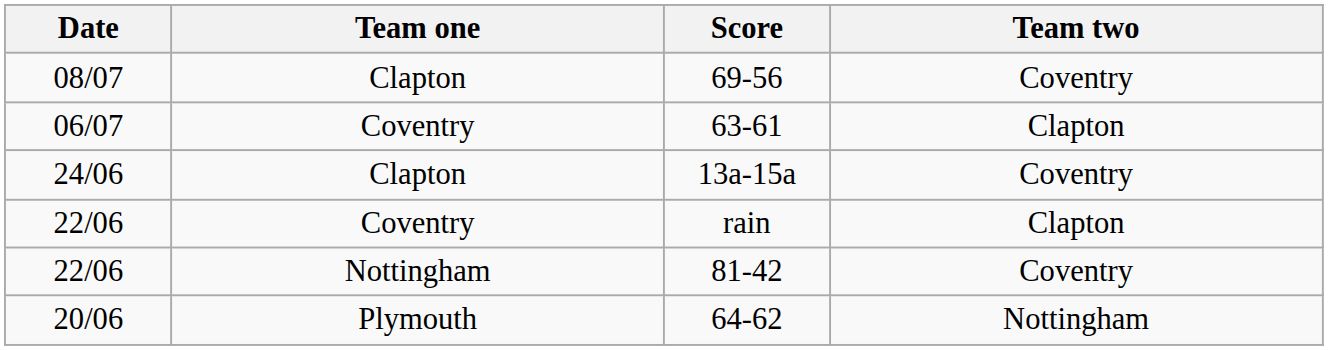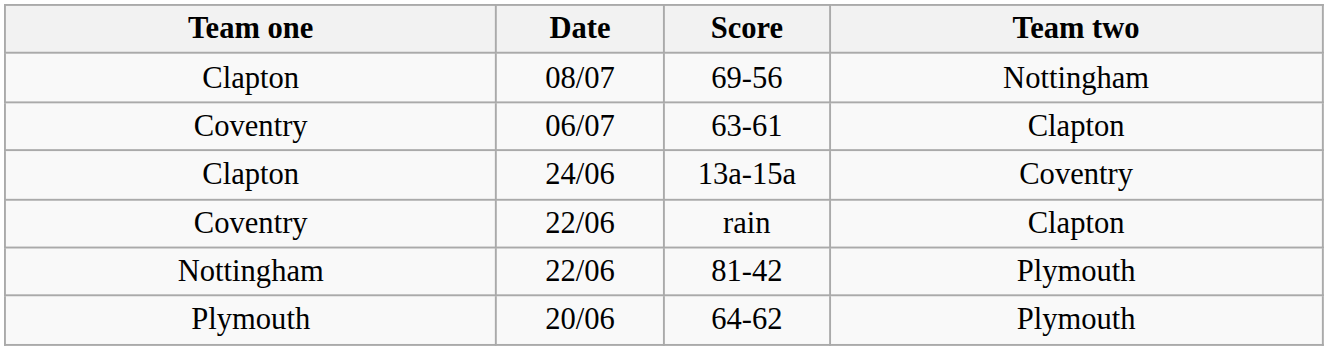columns swapped: Date <-> Team one
69-56 | Team two: Coventry -> Nottingham
81-42 | Team two: Coventry -> Plymouth
64-62 | Team two: Nottingham -> Plymouth
